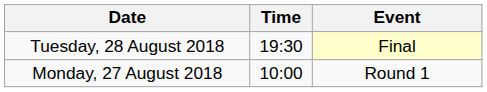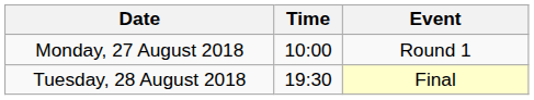rows swapped: Monday, 27 August 2018 <-> Tuesday, 28 August 2018
